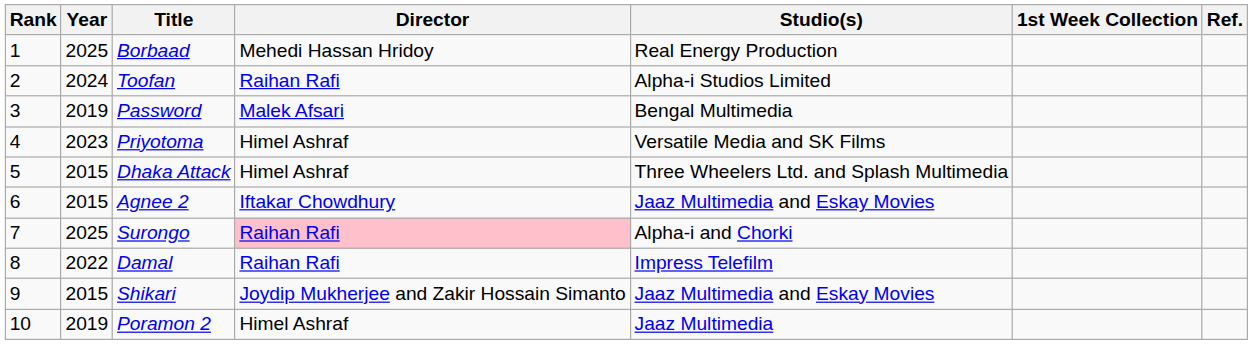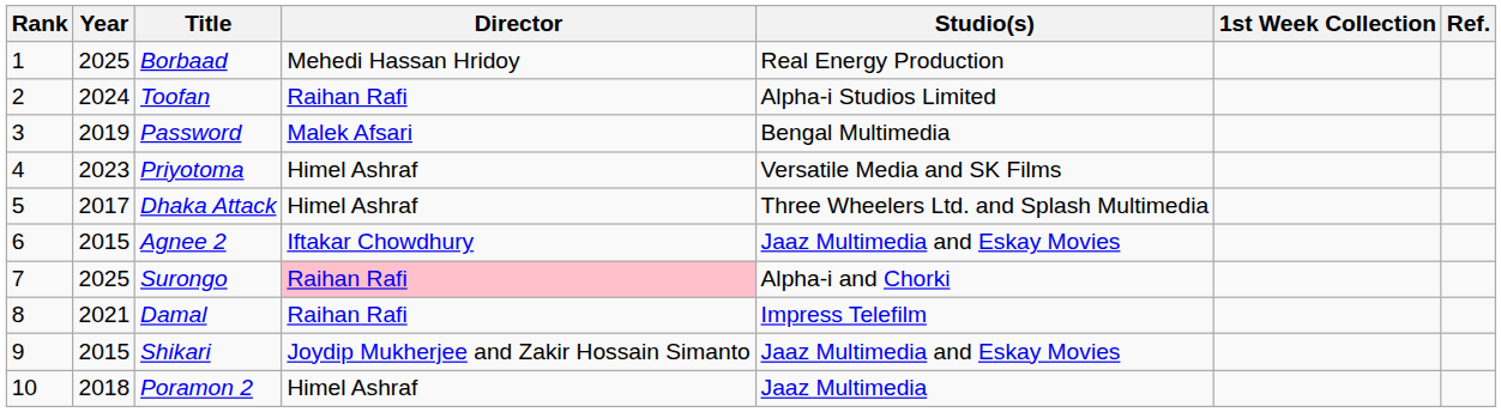Dhaka Attack | Year: 2015 -> 2017
Damal | Year: 2022 -> 2021
Poramon 2 | Year: 2019 -> 2018
